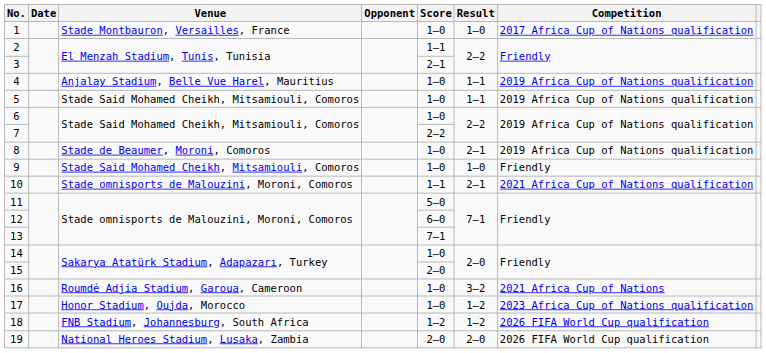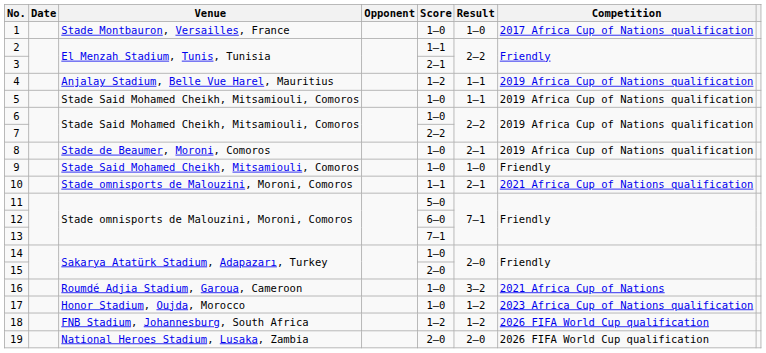4 | Score: 1–0 -> 1–2
